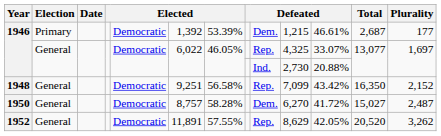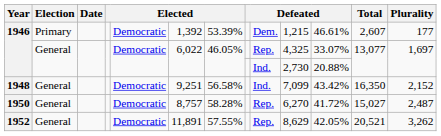1946 / Primary | Total: 2,687 -> 2,607
1948 | column 9: Rep. -> Ind.
1950 | column 9: Dem. -> Rep.
1952 | Total: 20,520 -> 20,521
